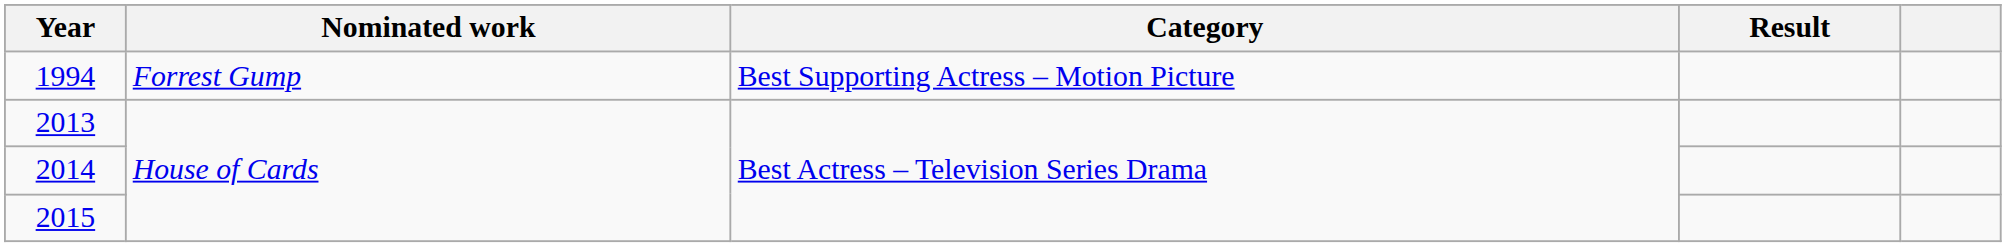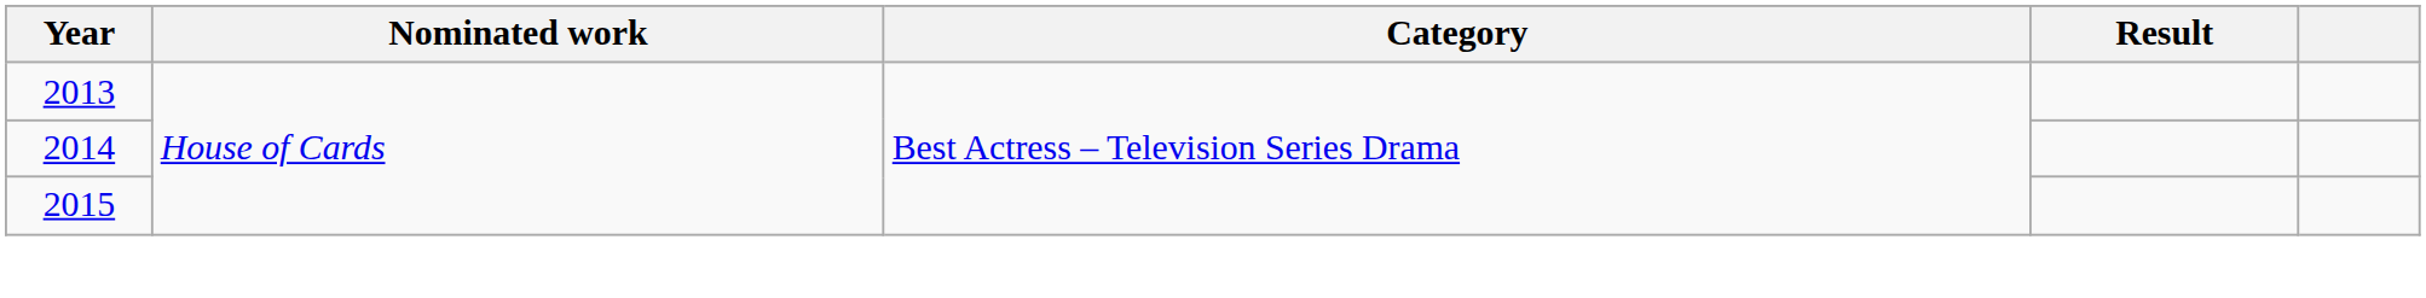- row: 1994 | Forrest Gump | Best Supporting Actress – Motion Picture
